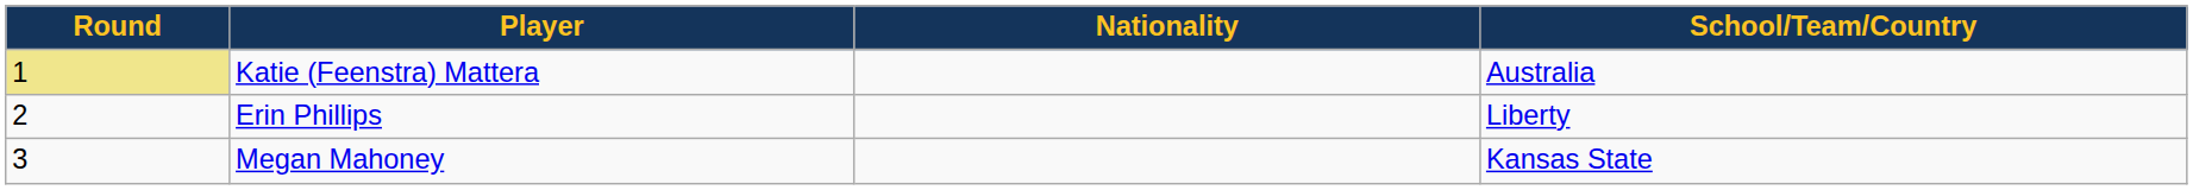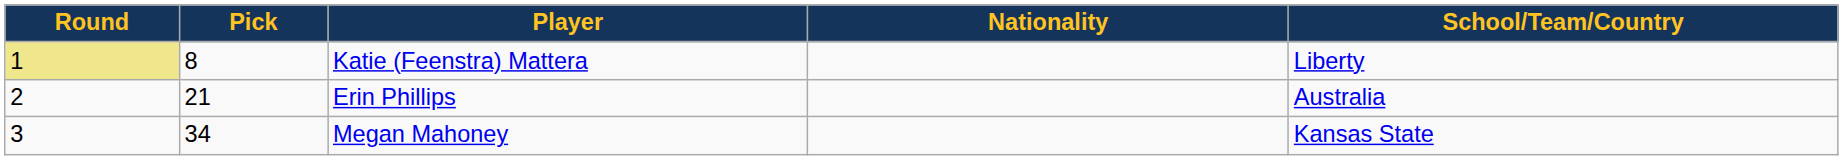+ column: Pick | 8 | 21 | 34
Katie (Feenstra) Mattera | School/Team/Country: Australia -> Liberty
Erin Phillips | School/Team/Country: Liberty -> Australia
